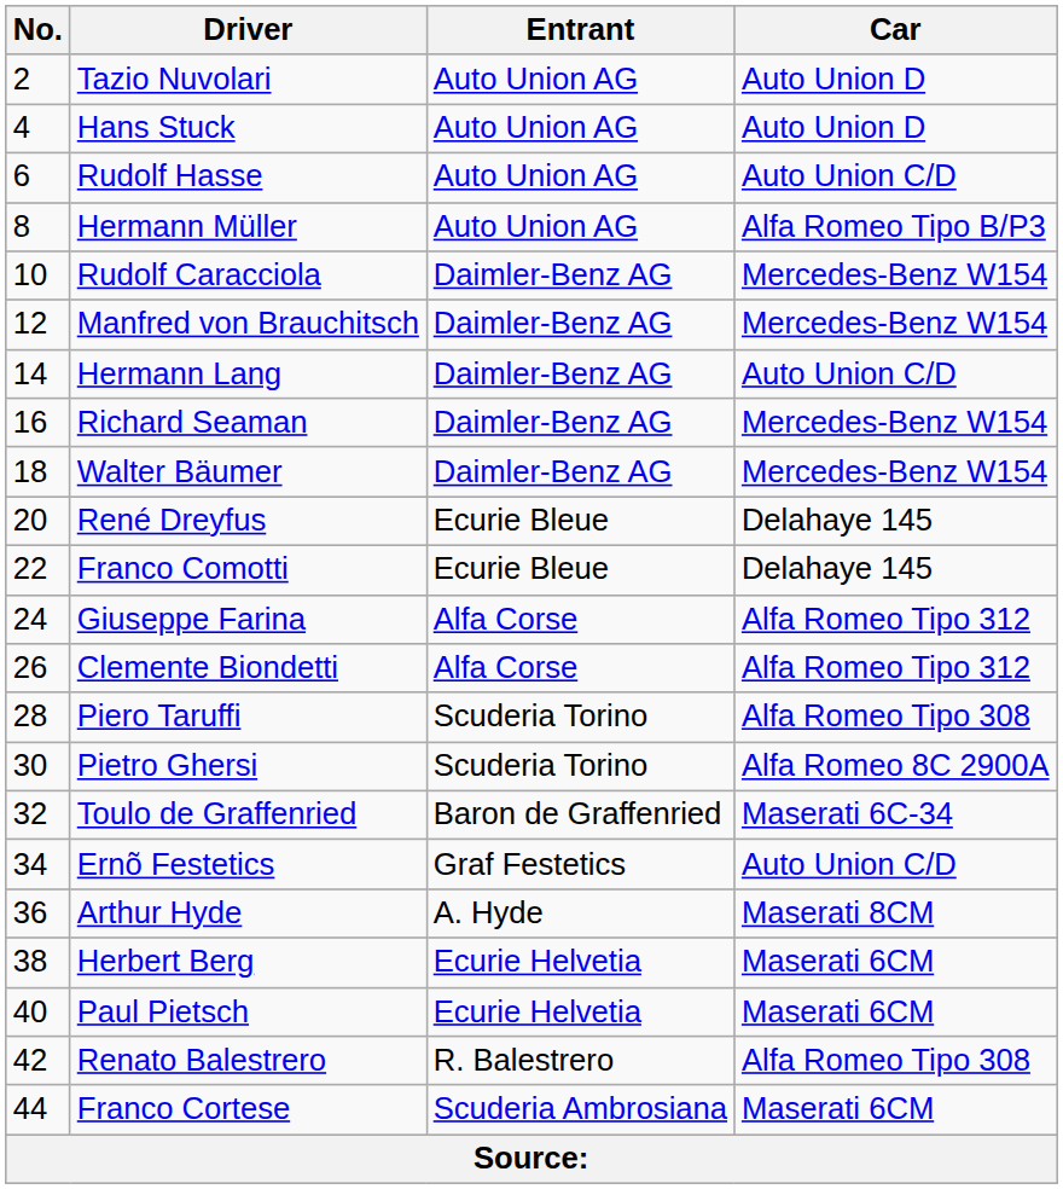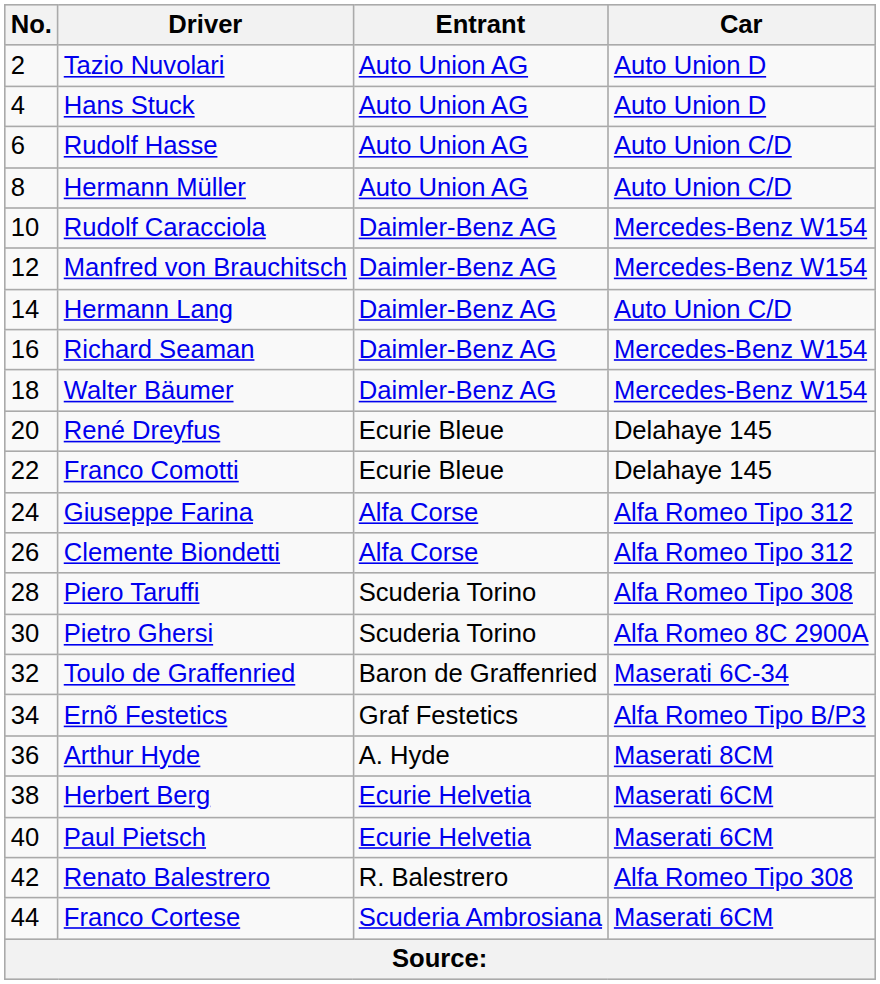Hermann Müller | Car: Alfa Romeo Tipo B/P3 -> Auto Union C/D
Ernõ Festetics | Car: Auto Union C/D -> Alfa Romeo Tipo B/P3
